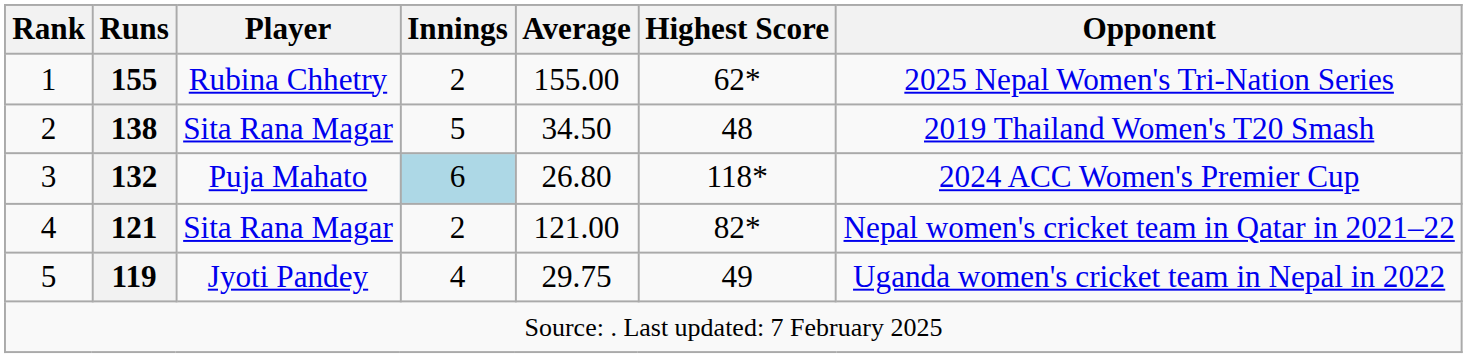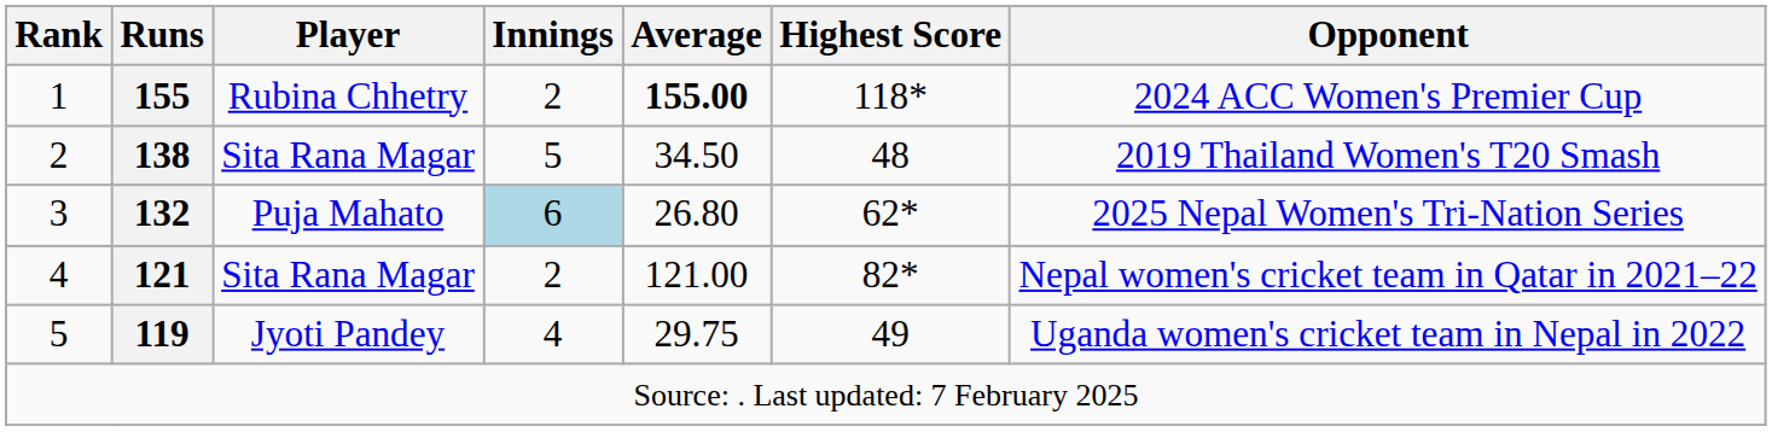1 | Average: normal -> bold
1 | Highest Score: 62* -> 118*
1 | Opponent: 2025 Nepal Women's Tri-Nation Series -> 2024 ACC Women's Premier Cup
3 | Highest Score: 118* -> 62*
3 | Opponent: 2024 ACC Women's Premier Cup -> 2025 Nepal Women's Tri-Nation Series
